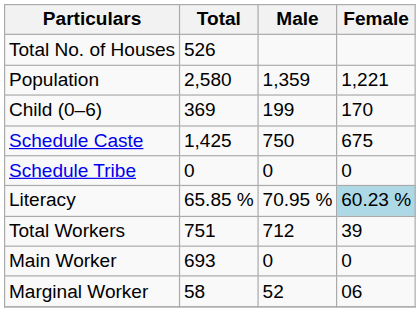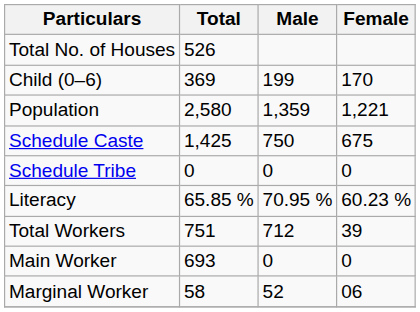rows swapped: Population <-> Child (0–6)
Literacy | Female: lightblue background -> no background
